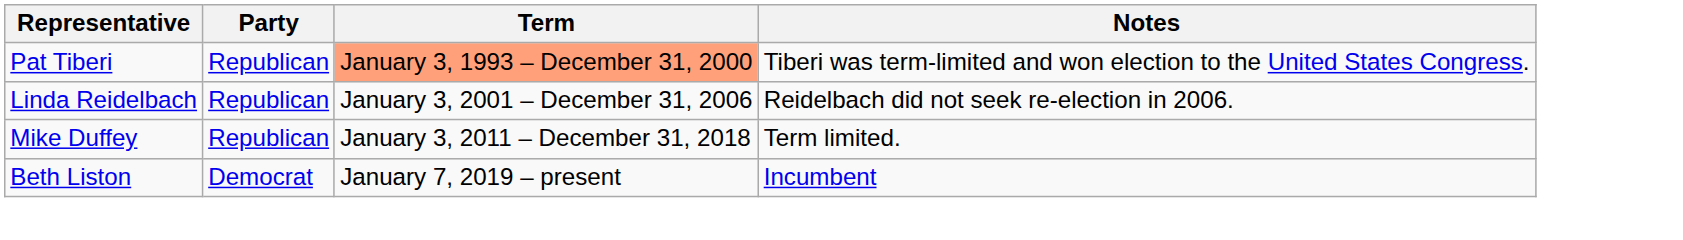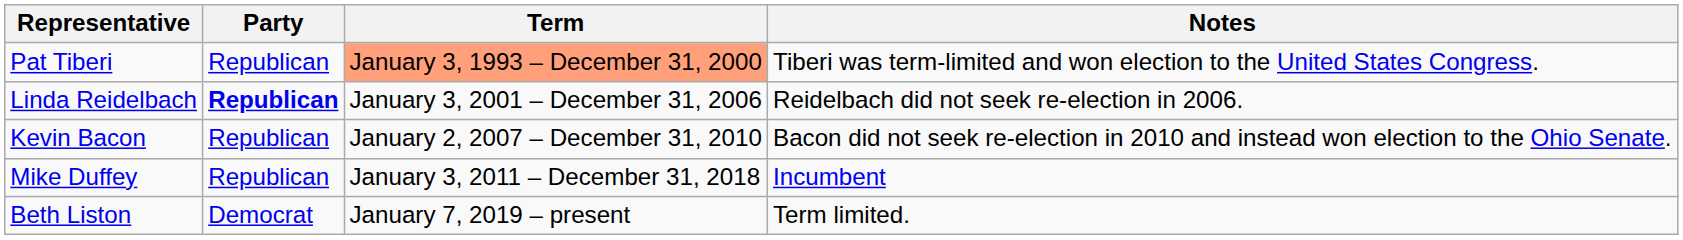Linda Reidelbach | Party: normal -> bold
+ row: Kevin Bacon | Republican | January 2, 2007 – December 31, 2010 | Bacon did not seek re-election in 2010 and instead won election to the Ohio Senate.
Mike Duffey | Notes: Term limited. -> Incumbent
Beth Liston | Notes: Incumbent -> Term limited.
